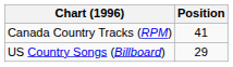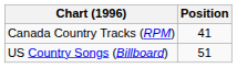US Country Songs (Billboard) | Position: 29 -> 51
